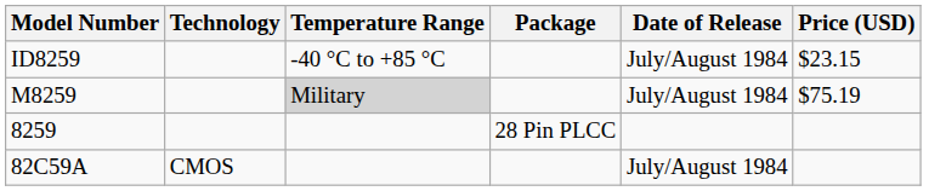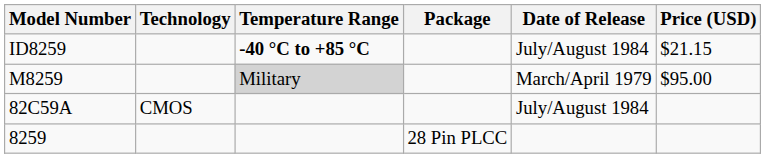ID8259 | Temperature Range: normal -> bold
ID8259 | Price (USD): $23.15 -> $21.15
M8259 | Date of Release: July/August 1984 -> March/April 1979
M8259 | Price (USD): $75.19 -> $95.00
rows swapped: 82C59A <-> 8259
